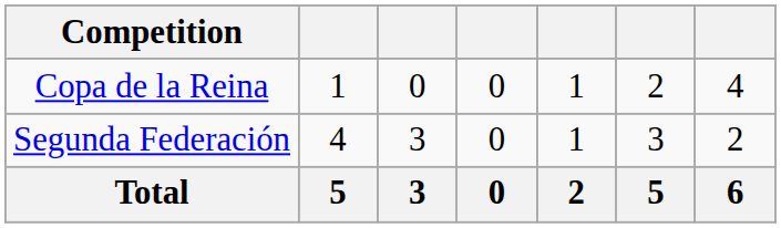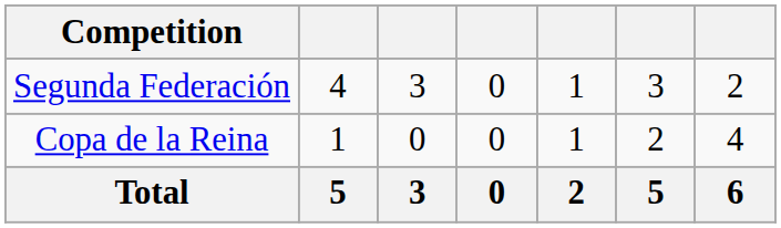rows swapped: Segunda Federación <-> Copa de la Reina
